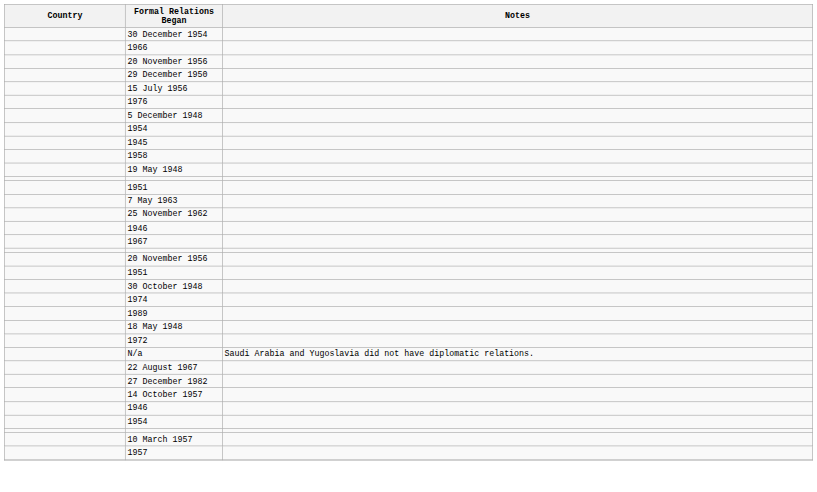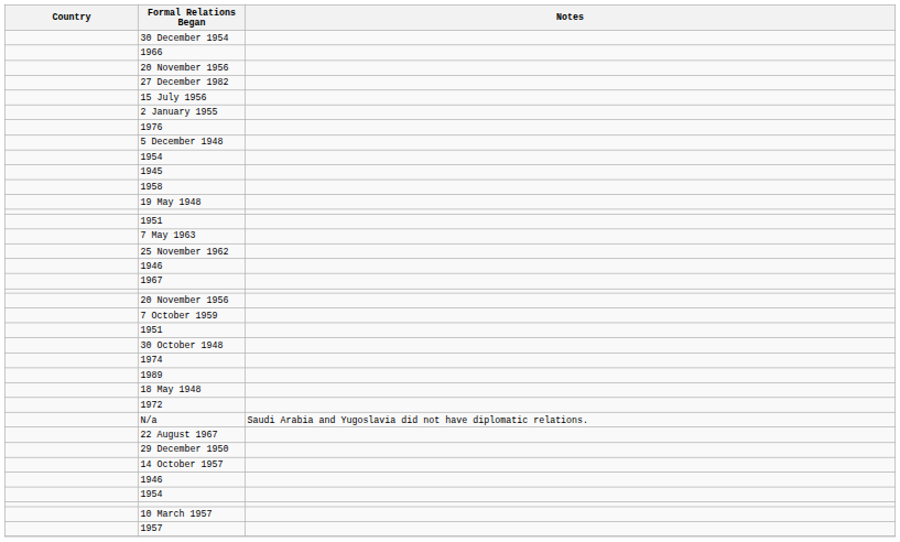rows swapped: 29 December 1950 <-> 27 December 1982
+ row: 2 January 1955
+ row: 7 October 1959
